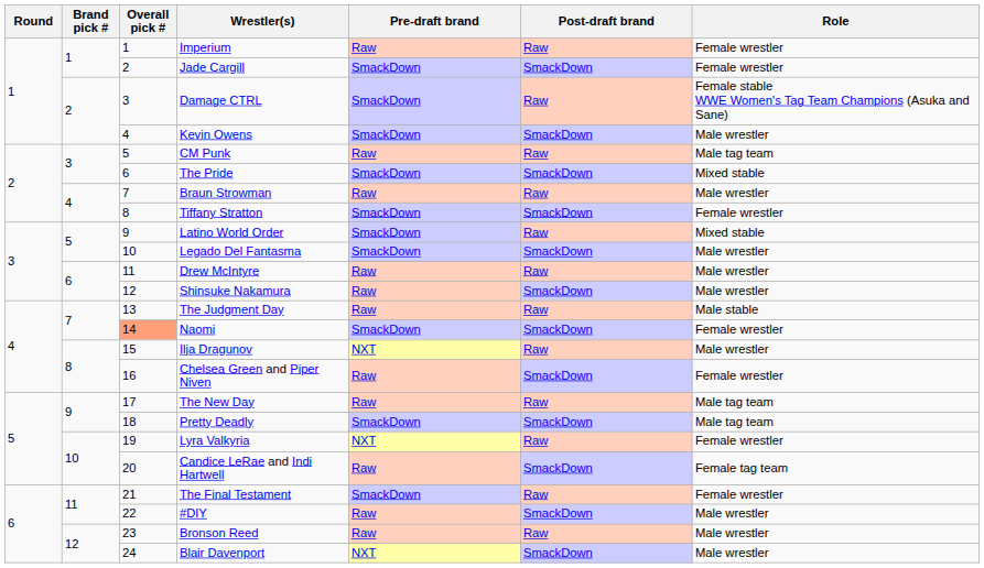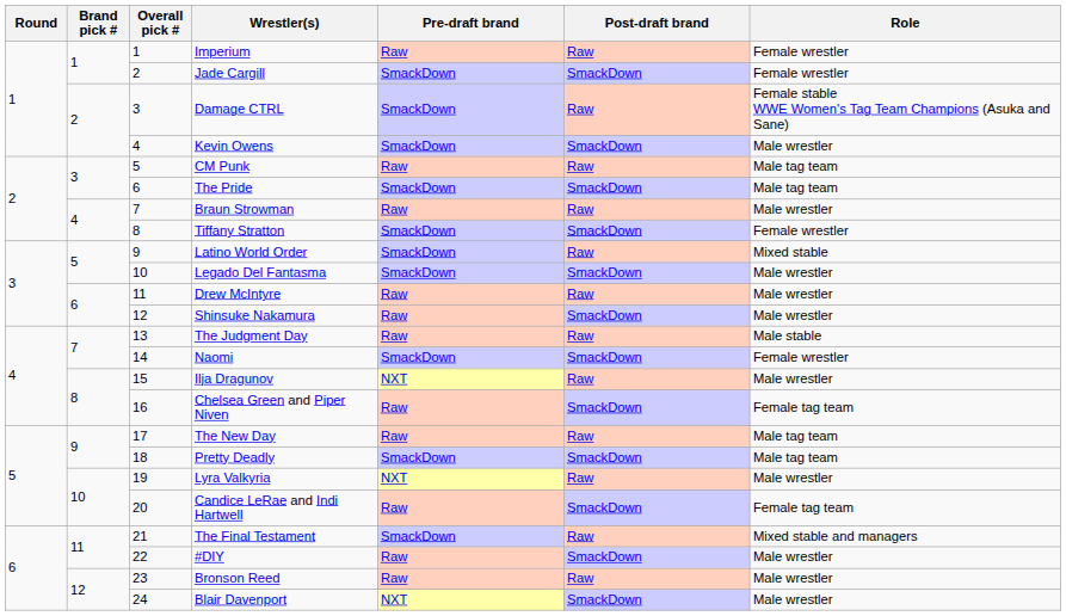The Pride | Role: Mixed stable -> Male tag team
Naomi | Overall pick #: lightsalmon background -> no background
Chelsea Green and Piper Niven | Role: Female wrestler -> Female tag team
Lyra Valkyria | Role: Female wrestler -> Male wrestler
The Final Testament | Role: Female wrestler -> Mixed stable and managers
